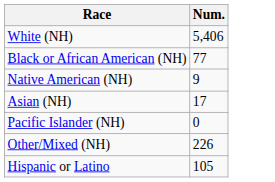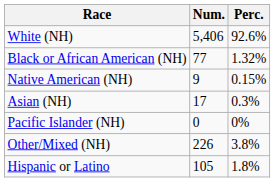+ column: Perc. | 92.6% | 1.32% | 0.15% | 0.3% | 0% | 3.8% | 1.8%
